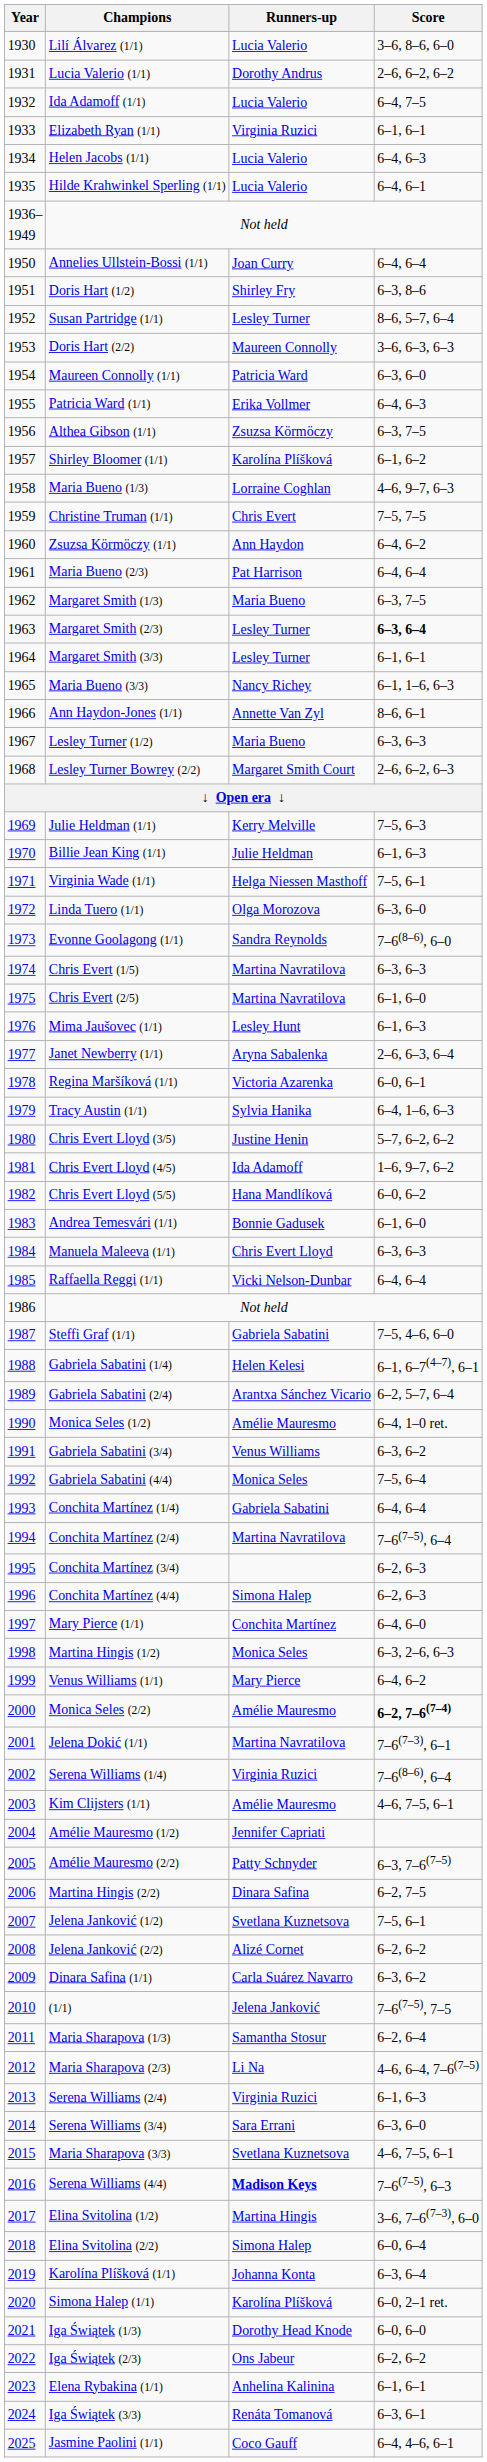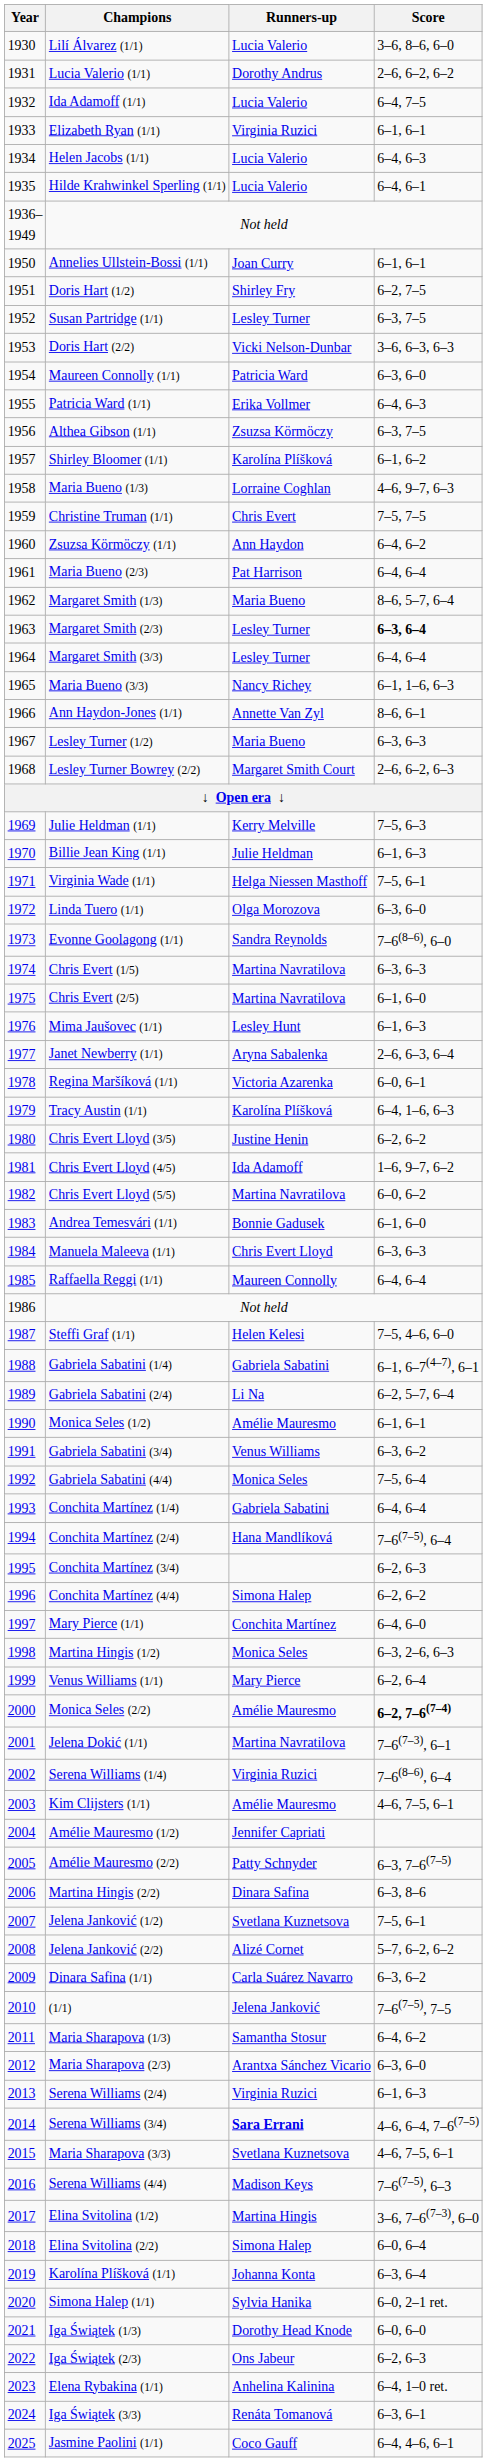Annelies Ullstein-Bossi (1/1) | Score: 6–4, 6–4 -> 6–1, 6–1
Doris Hart (1/2) | Score: 6–3, 8–6 -> 6–2, 7–5
Susan Partridge (1/1) | Score: 8–6, 5–7, 6–4 -> 6–3, 7–5
Doris Hart (2/2) | Runners-up: Maureen Connolly -> Vicki Nelson-Dunbar
Margaret Smith (1/3) | Score: 6–3, 7–5 -> 8–6, 5–7, 6–4
Margaret Smith (3/3) | Score: 6–1, 6–1 -> 6–4, 6–4
Tracy Austin (1/1) | Runners-up: Sylvia Hanika -> Karolína Plíšková
Chris Evert Lloyd (3/5) | Score: 5–7, 6–2, 6–2 -> 6–2, 6–2
Chris Evert Lloyd (5/5) | Runners-up: Hana Mandlíková -> Martina Navratilova
Raffaella Reggi (1/1) | Runners-up: Vicki Nelson-Dunbar -> Maureen Connolly
Steffi Graf (1/1) | Runners-up: Gabriela Sabatini -> Helen Kelesi
Gabriela Sabatini (1/4) | Runners-up: Helen Kelesi -> Gabriela Sabatini
Gabriela Sabatini (2/4) | Runners-up: Arantxa Sánchez Vicario -> Li Na
Monica Seles (1/2) | Score: 6–4, 1–0 ret. -> 6–1, 6–1
Conchita Martínez (2/4) | Runners-up: Martina Navratilova -> Hana Mandlíková
Conchita Martínez (4/4) | Score: 6–2, 6–3 -> 6–2, 6–2
Venus Williams (1/1) | Score: 6–4, 6–2 -> 6–2, 6–4
Martina Hingis (2/2) | Score: 6–2, 7–5 -> 6–3, 8–6
Jelena Janković (2/2) | Score: 6–2, 6–2 -> 5–7, 6–2, 6–2
Maria Sharapova (1/3) | Score: 6–2, 6–4 -> 6–4, 6–2
Maria Sharapova (2/3) | Runners-up: Li Na -> Arantxa Sánchez Vicario
Maria Sharapova (2/3) | Score: 4–6, 6–4, 7–6(7–5) -> 6–3, 6–0
Serena Williams (3/4) | Runners-up: normal -> bold
Serena Williams (3/4) | Score: 6–3, 6–0 -> 4–6, 6–4, 7–6(7–5)
Serena Williams (4/4) | Runners-up: bold -> normal
Simona Halep (1/1) | Runners-up: Karolína Plíšková -> Sylvia Hanika
Iga Świątek (2/3) | Score: 6–2, 6–2 -> 6–2, 6–3
Elena Rybakina (1/1) | Score: 6–1, 6–1 -> 6–4, 1–0 ret.
